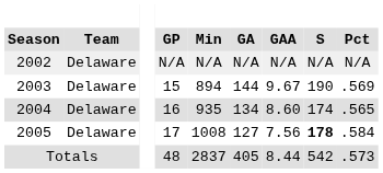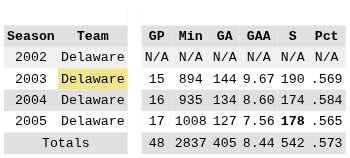2003 | Team: no background -> khaki background
2004 | Pct: .565 -> .584
2005 | Pct: .584 -> .565
